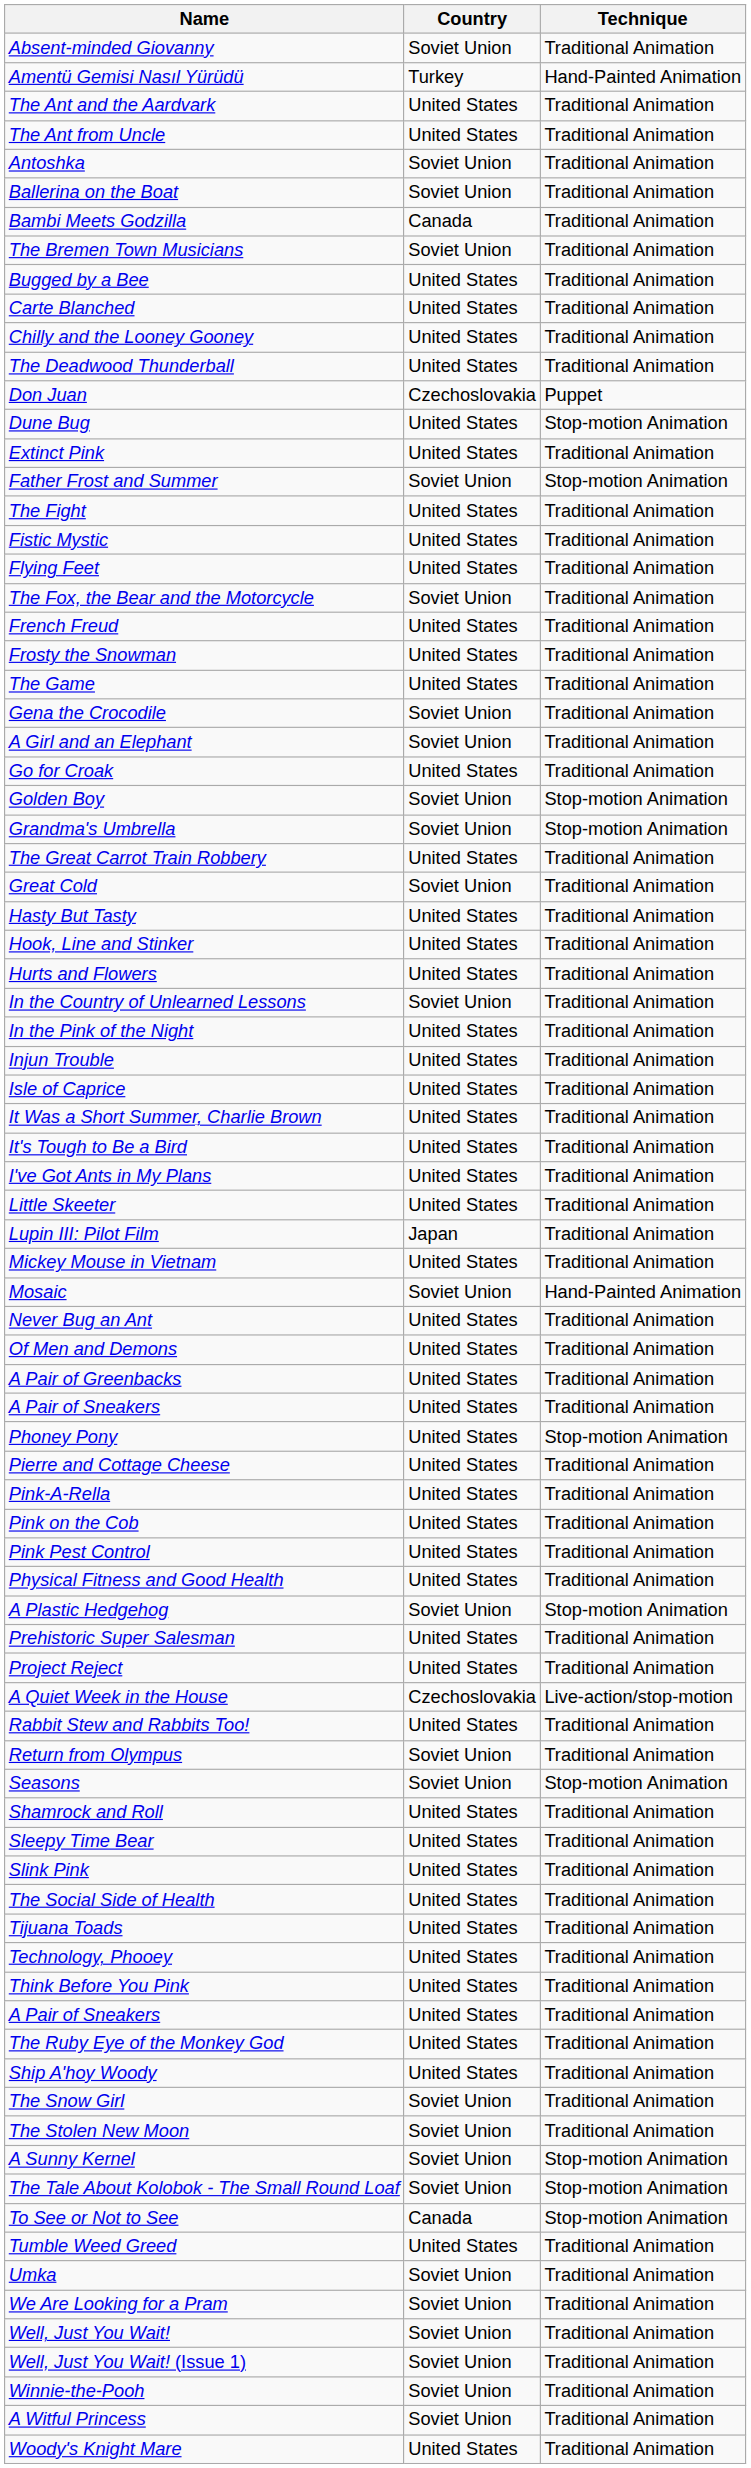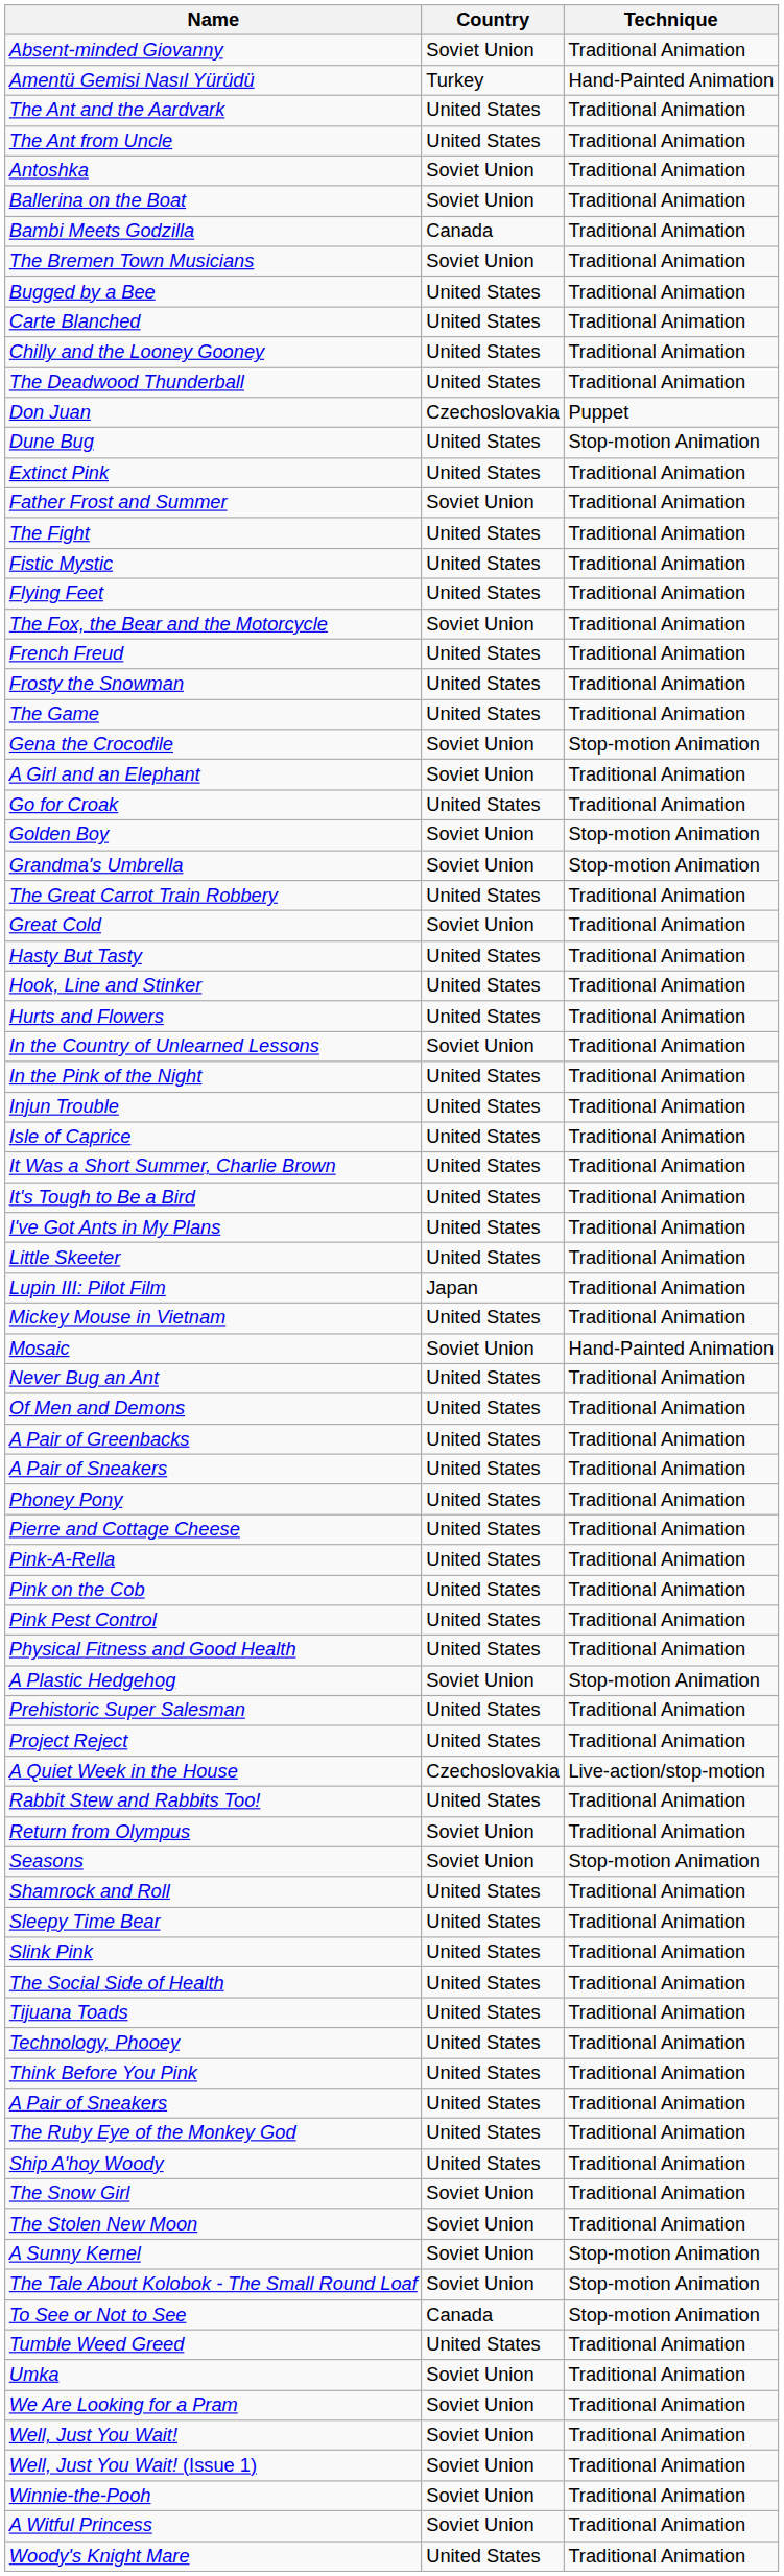Father Frost and Summer | Technique: Stop-motion Animation -> Traditional Animation
Gena the Crocodile | Technique: Traditional Animation -> Stop-motion Animation
Phoney Pony | Technique: Stop-motion Animation -> Traditional Animation
